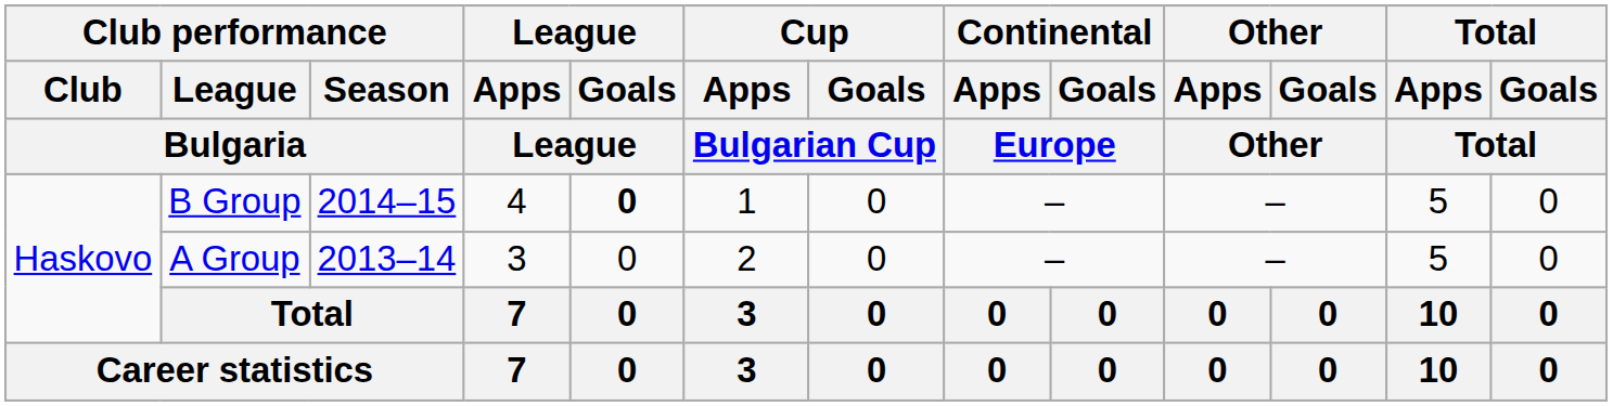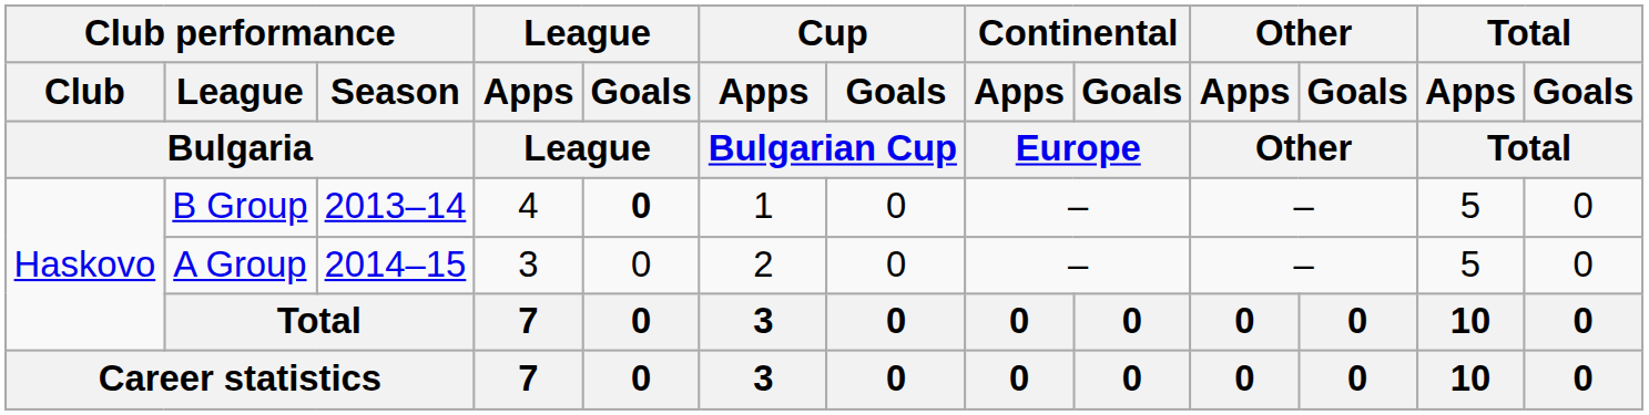B Group | Club performance / Season / Bulgaria: 2014–15 -> 2013–14
A Group | Club performance / Season / Bulgaria: 2013–14 -> 2014–15
